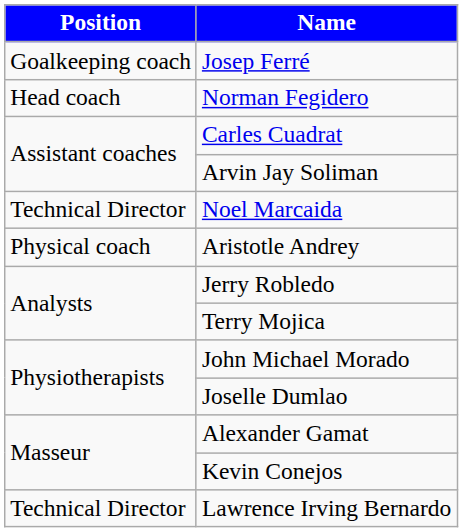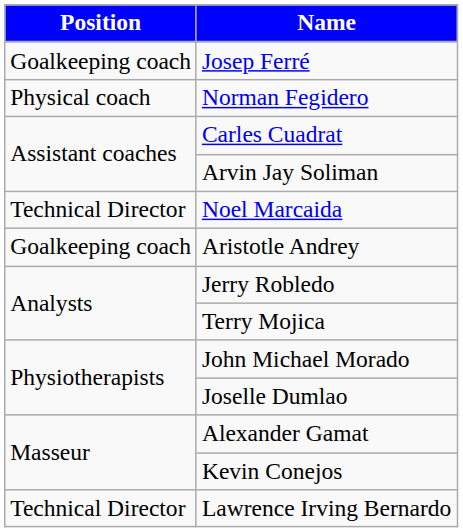Norman Fegidero | Position: Head coach -> Physical coach
Aristotle Andrey | Position: Physical coach -> Goalkeeping coach
